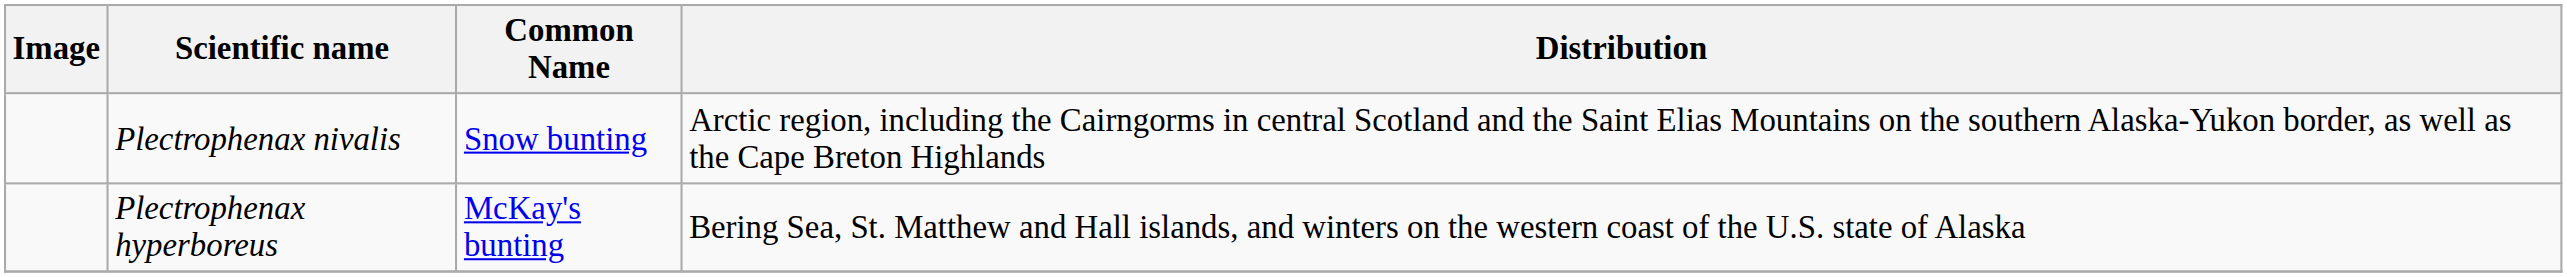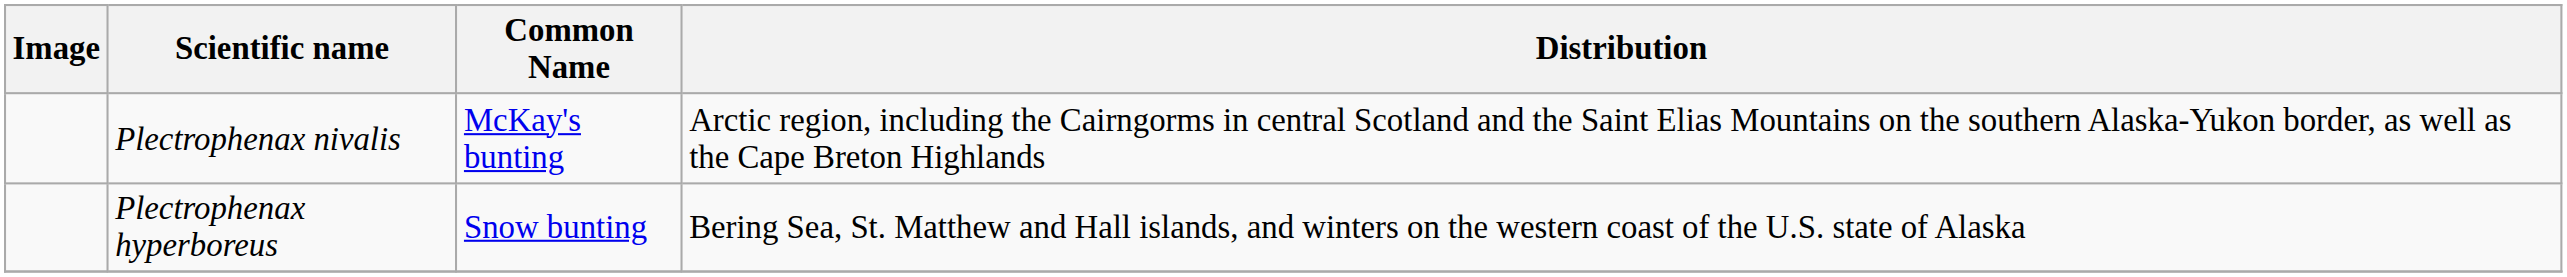Plectrophenax nivalis | Common Name: Snow bunting -> McKay's bunting
Plectrophenax hyperboreus | Common Name: McKay's bunting -> Snow bunting
